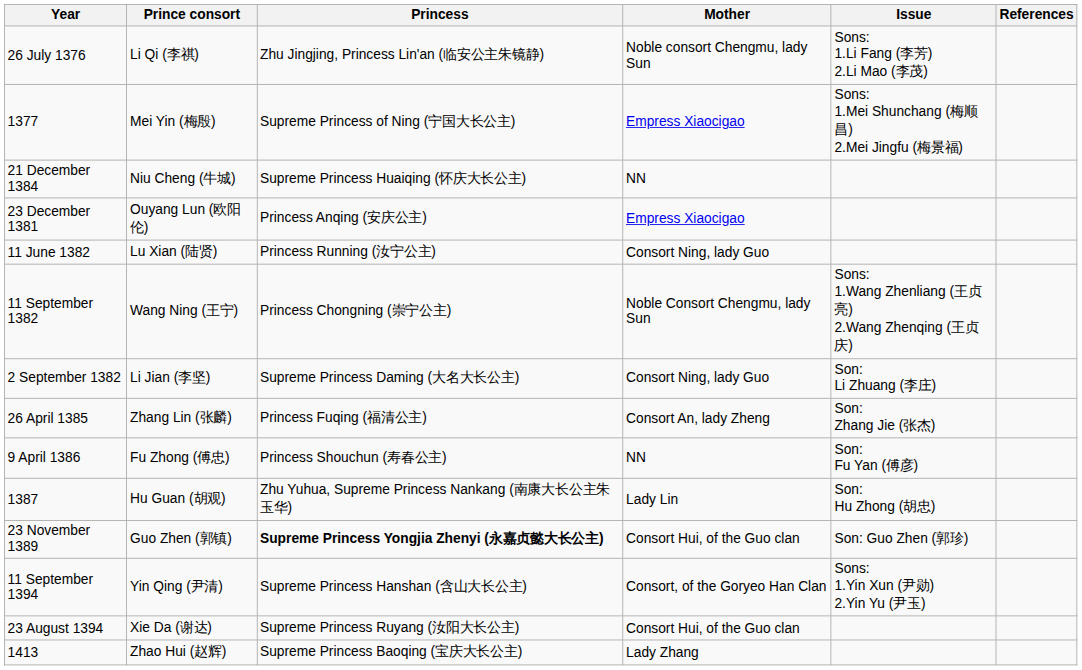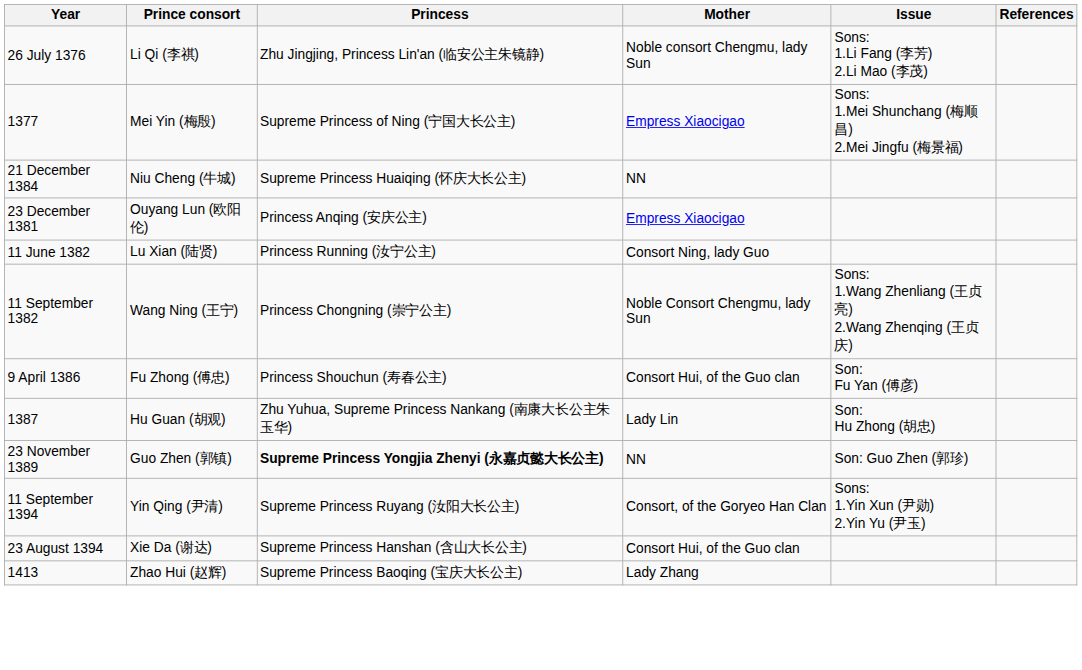- row: 2 September 1382 | Li Jian (李坚) | Supreme Princess Daming (大名大长公主) | Consort Ning, lady Guo | Son: Li Zhuang (李庄)
- row: 26 April 1385 | Zhang Lin (张麟) | Princess Fuqing (福清公主) | Consort An, lady Zheng | Son: Zhang Jie (张杰)
9 April 1386 | Mother: NN -> Consort Hui, of the Guo clan
23 November 1389 | Mother: Consort Hui, of the Guo clan -> NN
11 September 1394 | Princess: Supreme Princess Hanshan (含山大长公主) -> Supreme Princess Ruyang (汝阳大长公主)
23 August 1394 | Princess: Supreme Princess Ruyang (汝阳大长公主) -> Supreme Princess Hanshan (含山大长公主)
